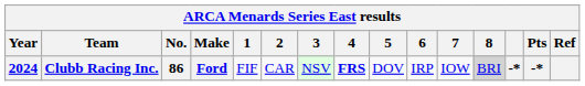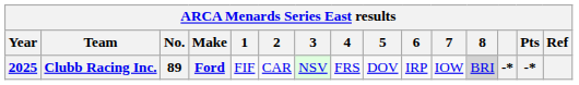Clubb Racing Inc. | Year: 2024 -> 2025
Clubb Racing Inc. | No.: 86 -> 89
Clubb Racing Inc. | 4: bold -> normal
